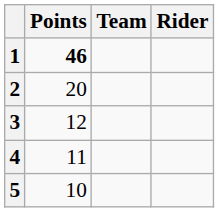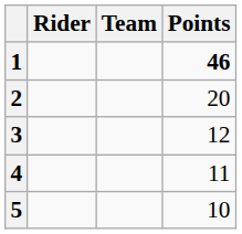columns swapped: Rider <-> Points
